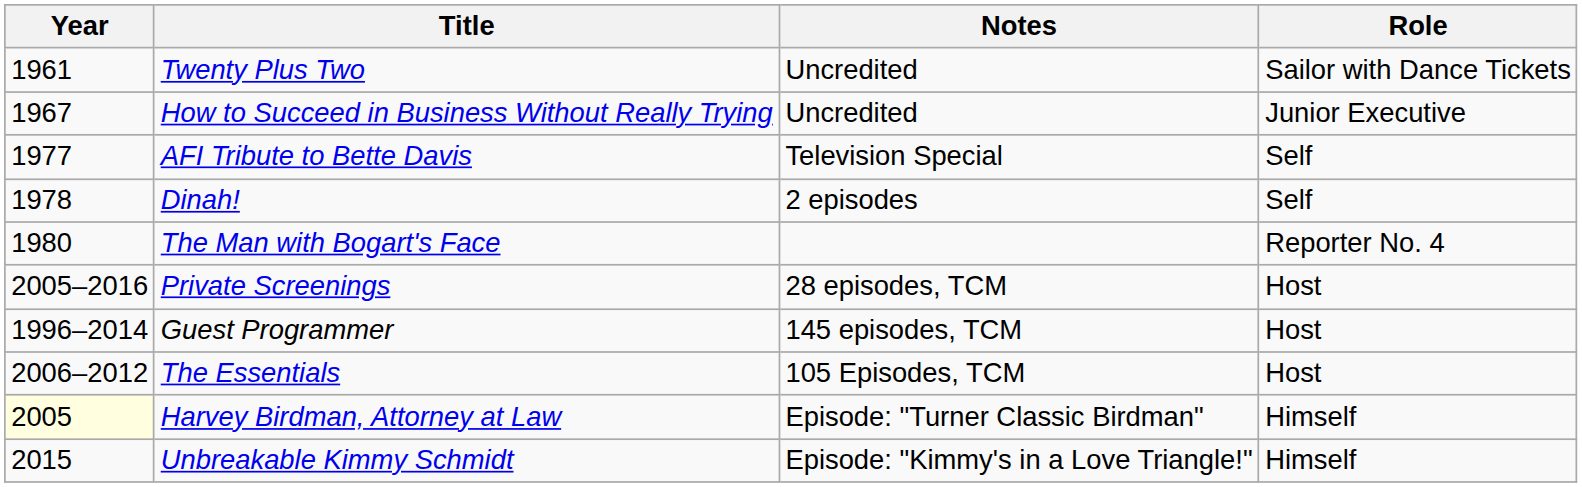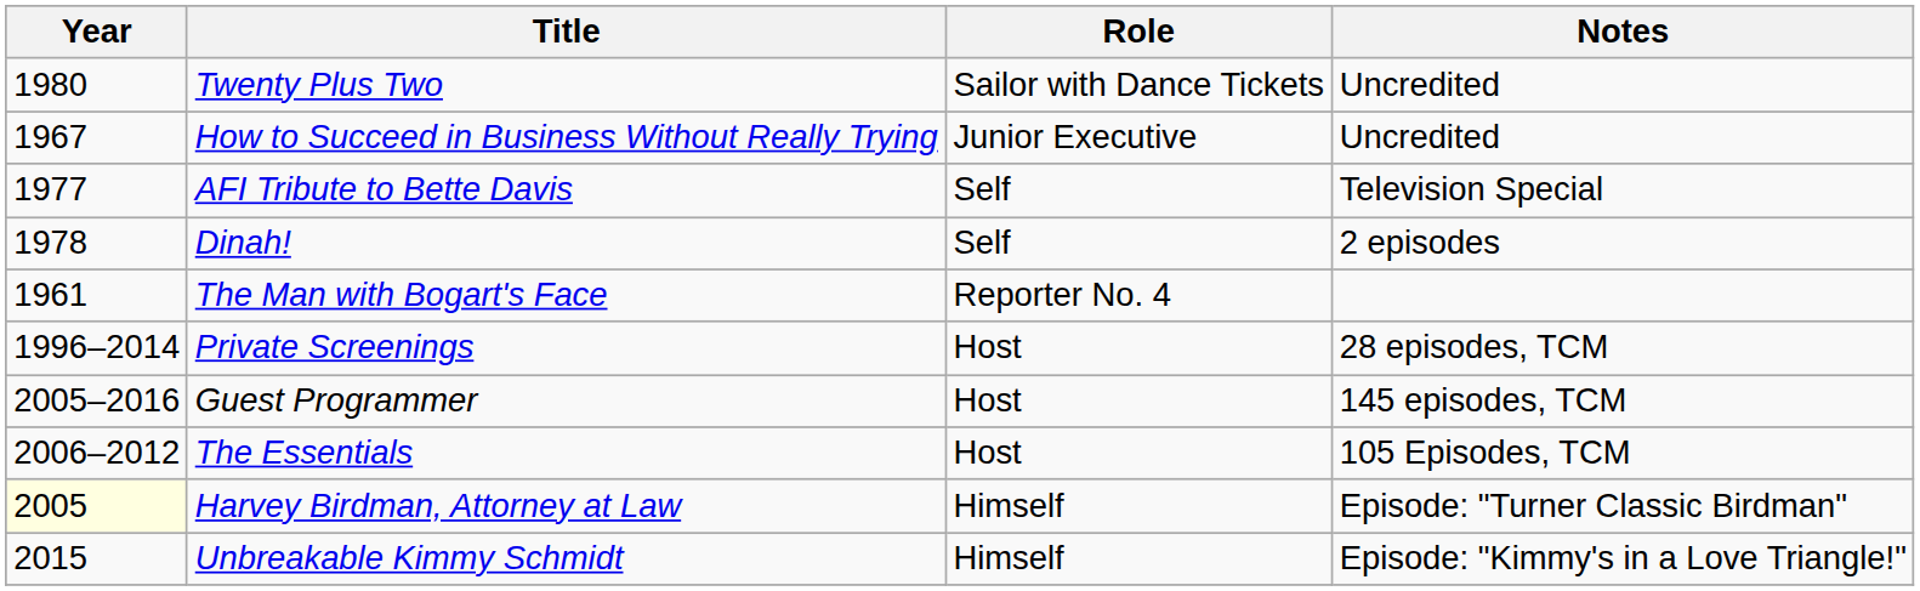columns swapped: Role <-> Notes
Twenty Plus Two | Year: 1961 -> 1980
The Man with Bogart's Face | Year: 1980 -> 1961
Private Screenings | Year: 2005–2016 -> 1996–2014
Guest Programmer | Year: 1996–2014 -> 2005–2016
